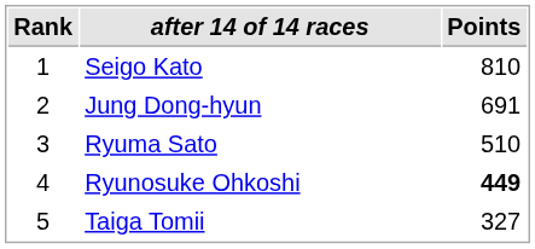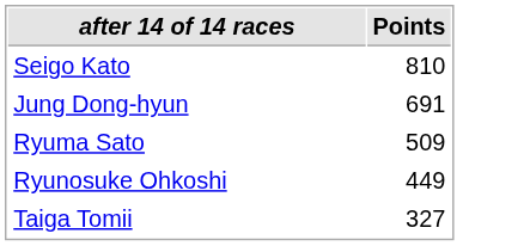- column: Rank | 1 | 2 | 3 | 4 | 5
Ryuma Sato | Points: 510 -> 509
Ryunosuke Ohkoshi | Points: bold -> normal
